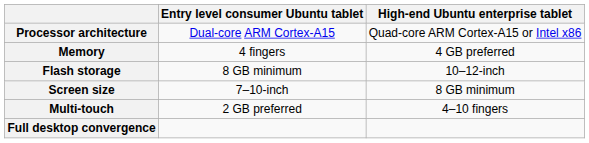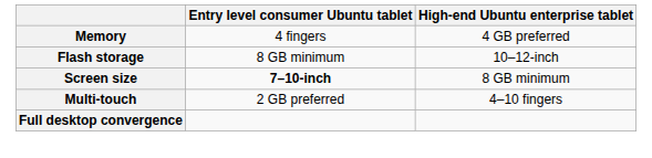- row: Processor architecture | Dual-core ARM Cortex-A15 | Quad-core ARM Cortex-A15 or Intel x86
Screen size | Entry level consumer Ubuntu tablet: normal -> bold
